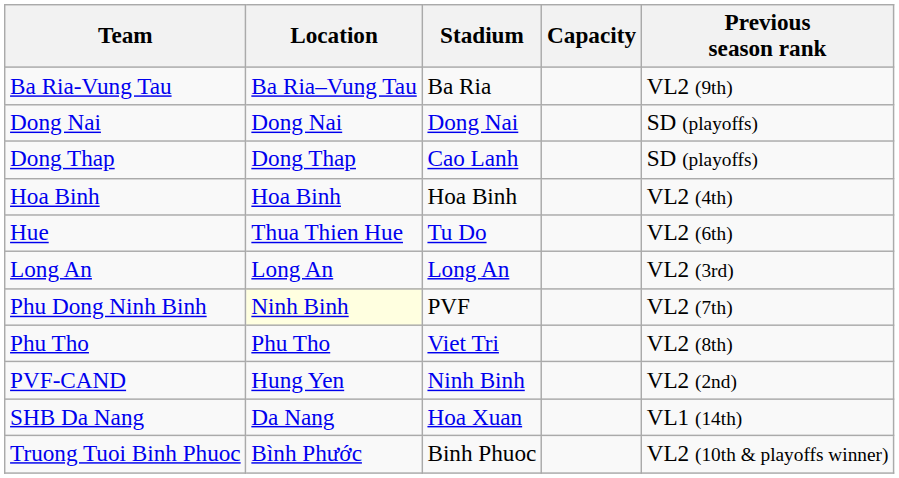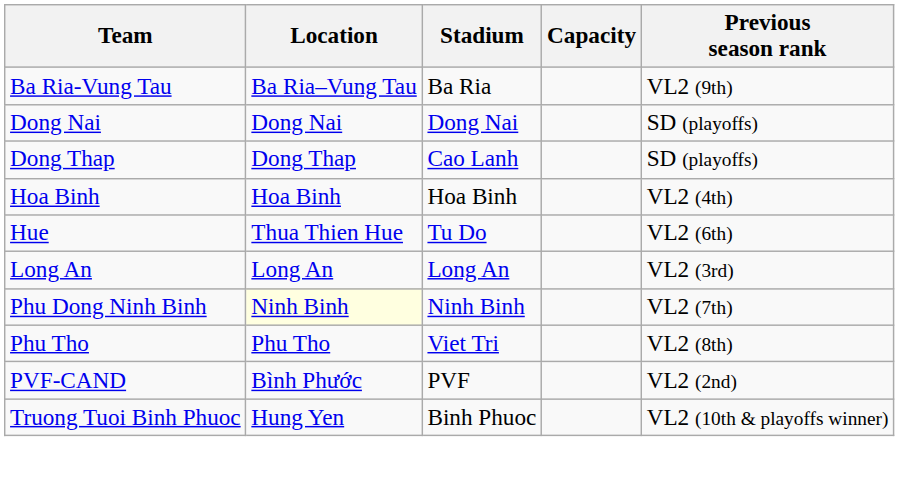Phu Dong Ninh Binh | Stadium: PVF -> Ninh Binh
PVF-CAND | Location: Hung Yen -> Bình Phước
PVF-CAND | Stadium: Ninh Binh -> PVF
- row: SHB Da Nang | Da Nang | Hoa Xuan | VL1 (14th)
Truong Tuoi Binh Phuoc | Location: Bình Phước -> Hung Yen
